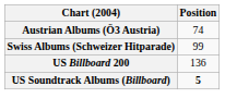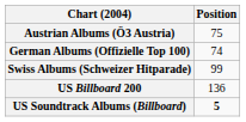Austrian Albums (Ö3 Austria) | Position: 74 -> 75
+ row: German Albums (Offizielle Top 100) | 74
